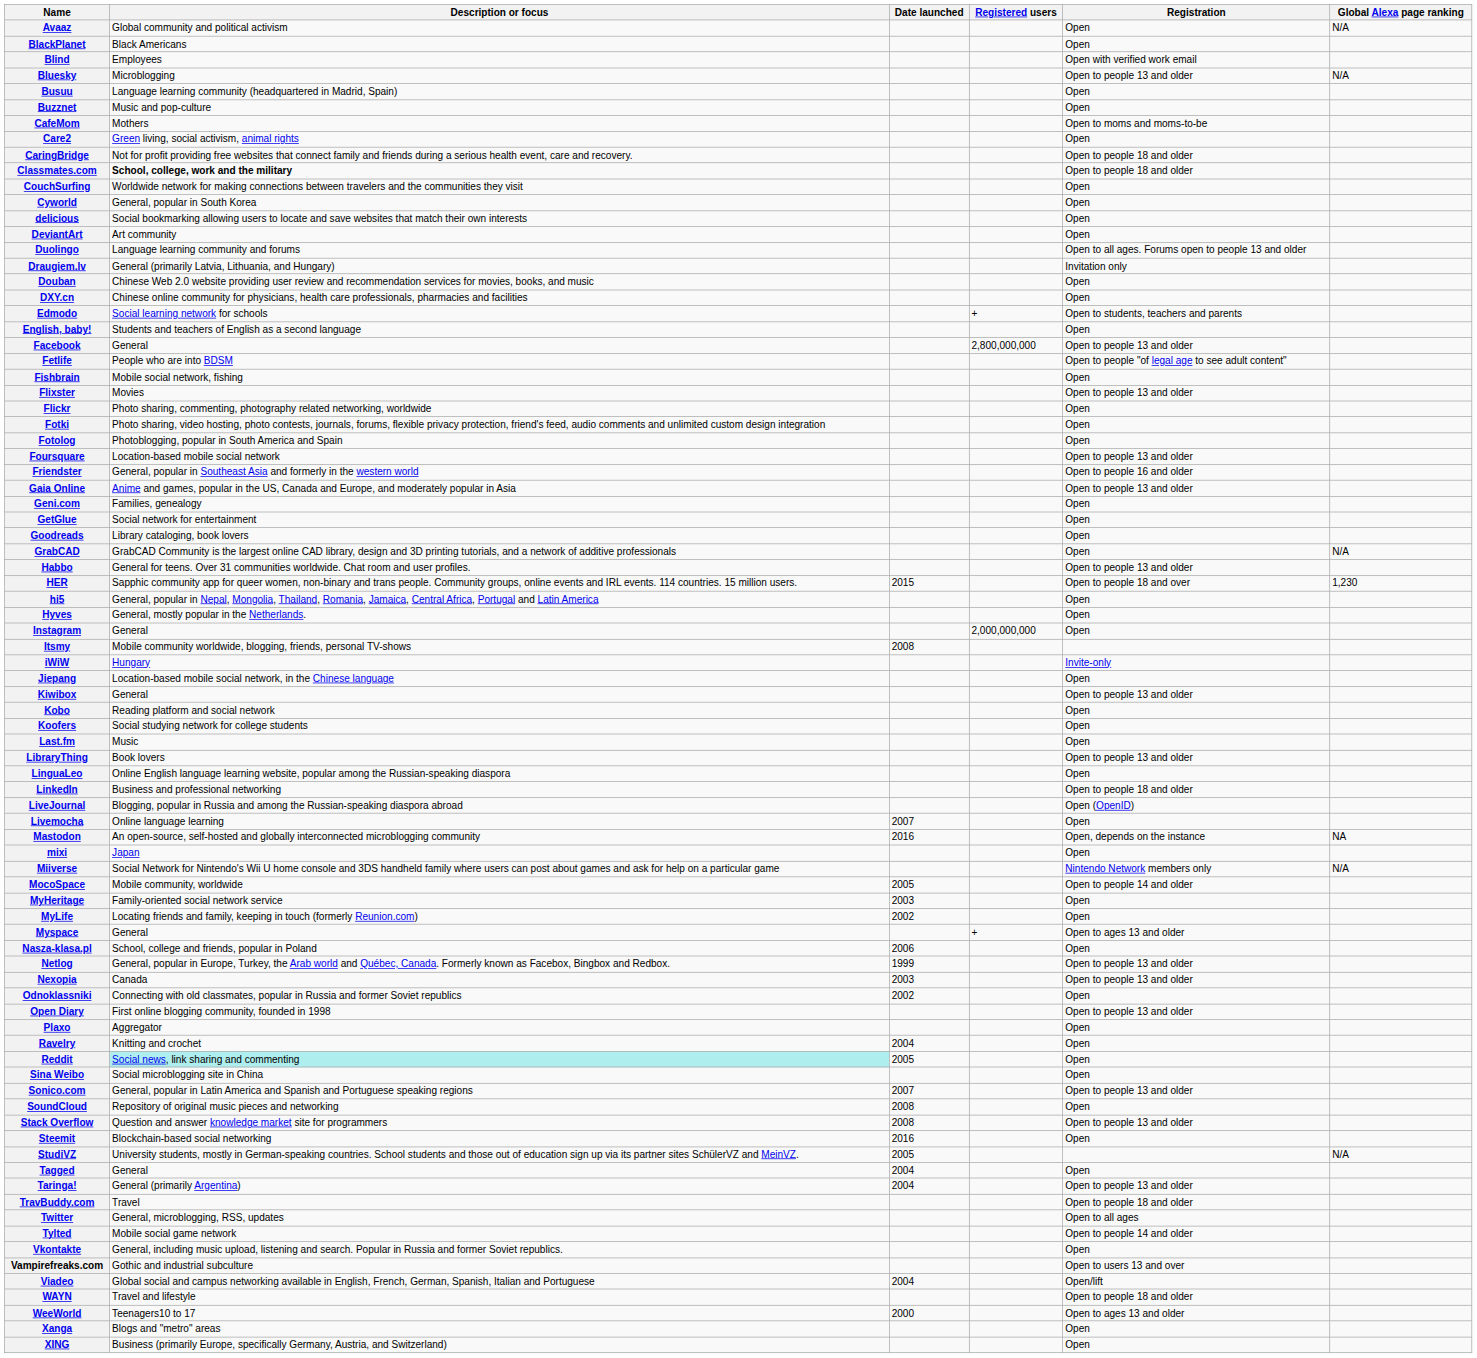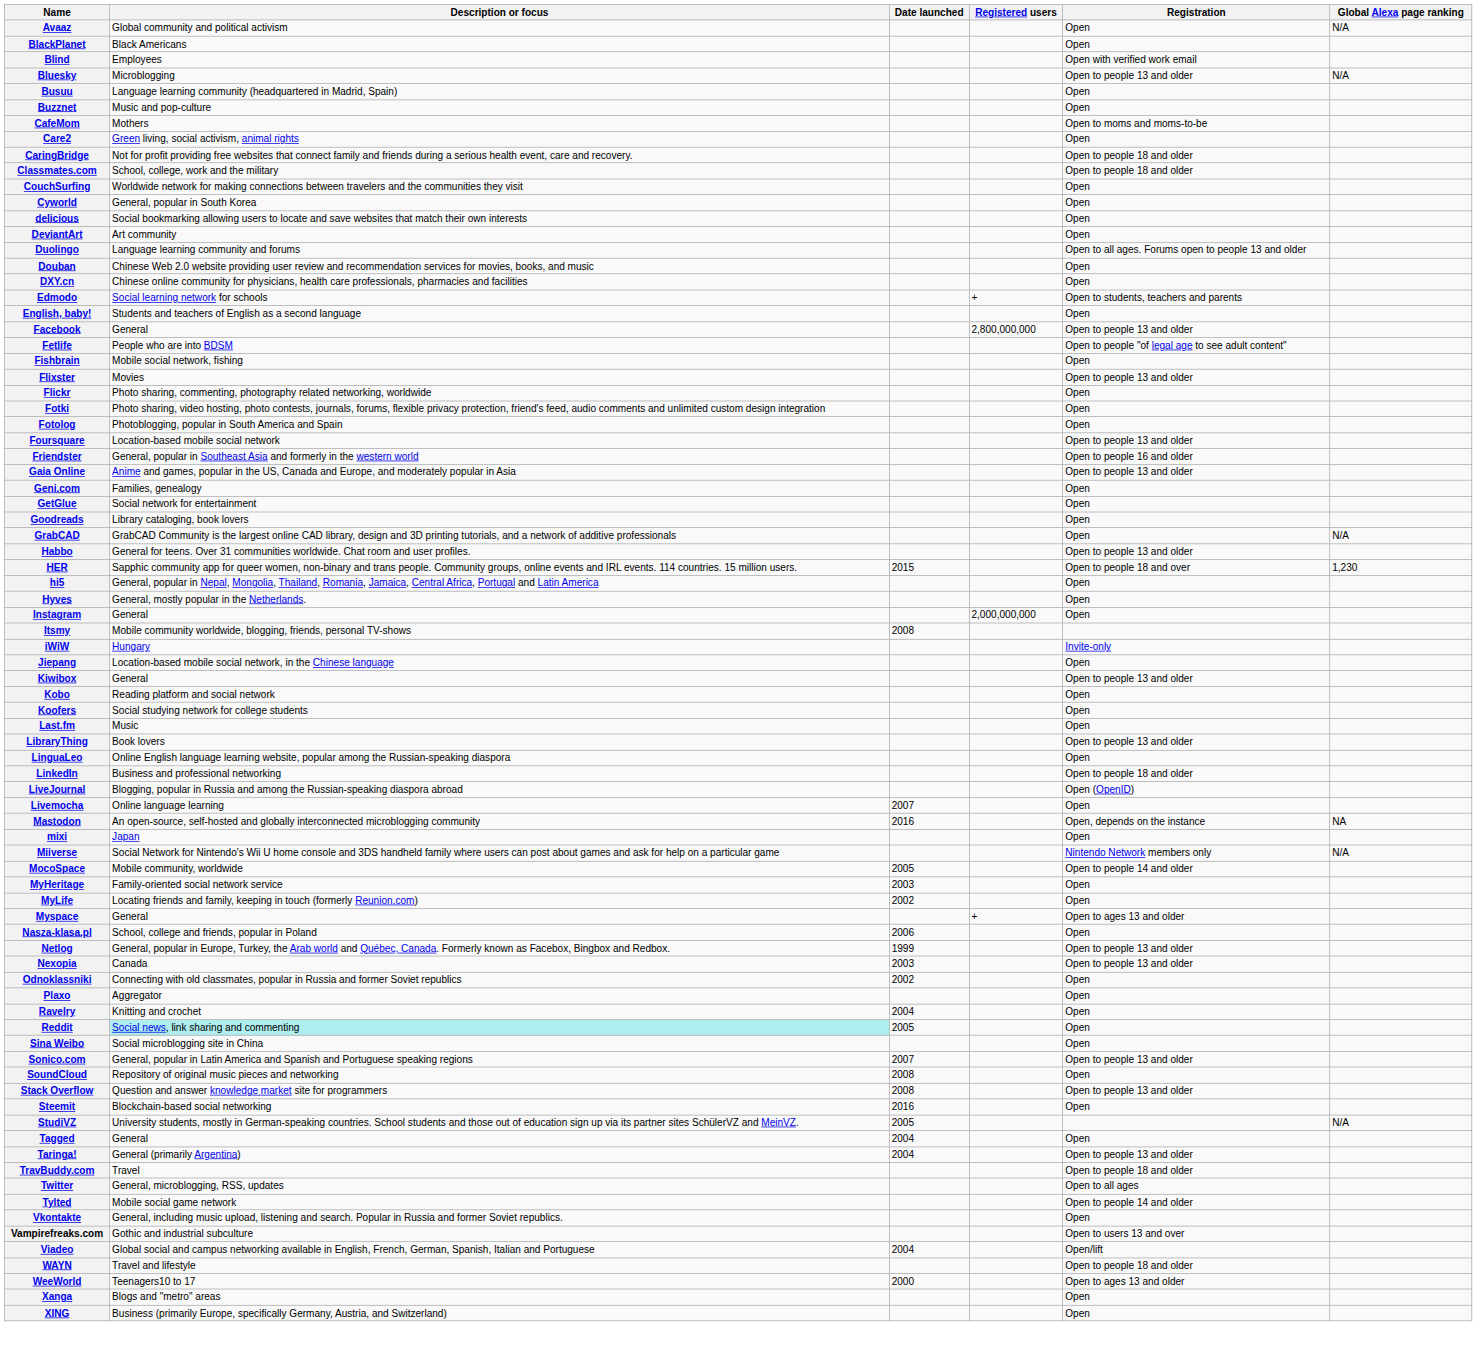Classmates.com | Description or focus: bold -> normal
- row: Draugiem.lv | General (primarily Latvia, Lithuania, and Hungary) | Invitation only
- row: Open Diary | First online blogging community, founded in 1998 | Open to people 13 and older
